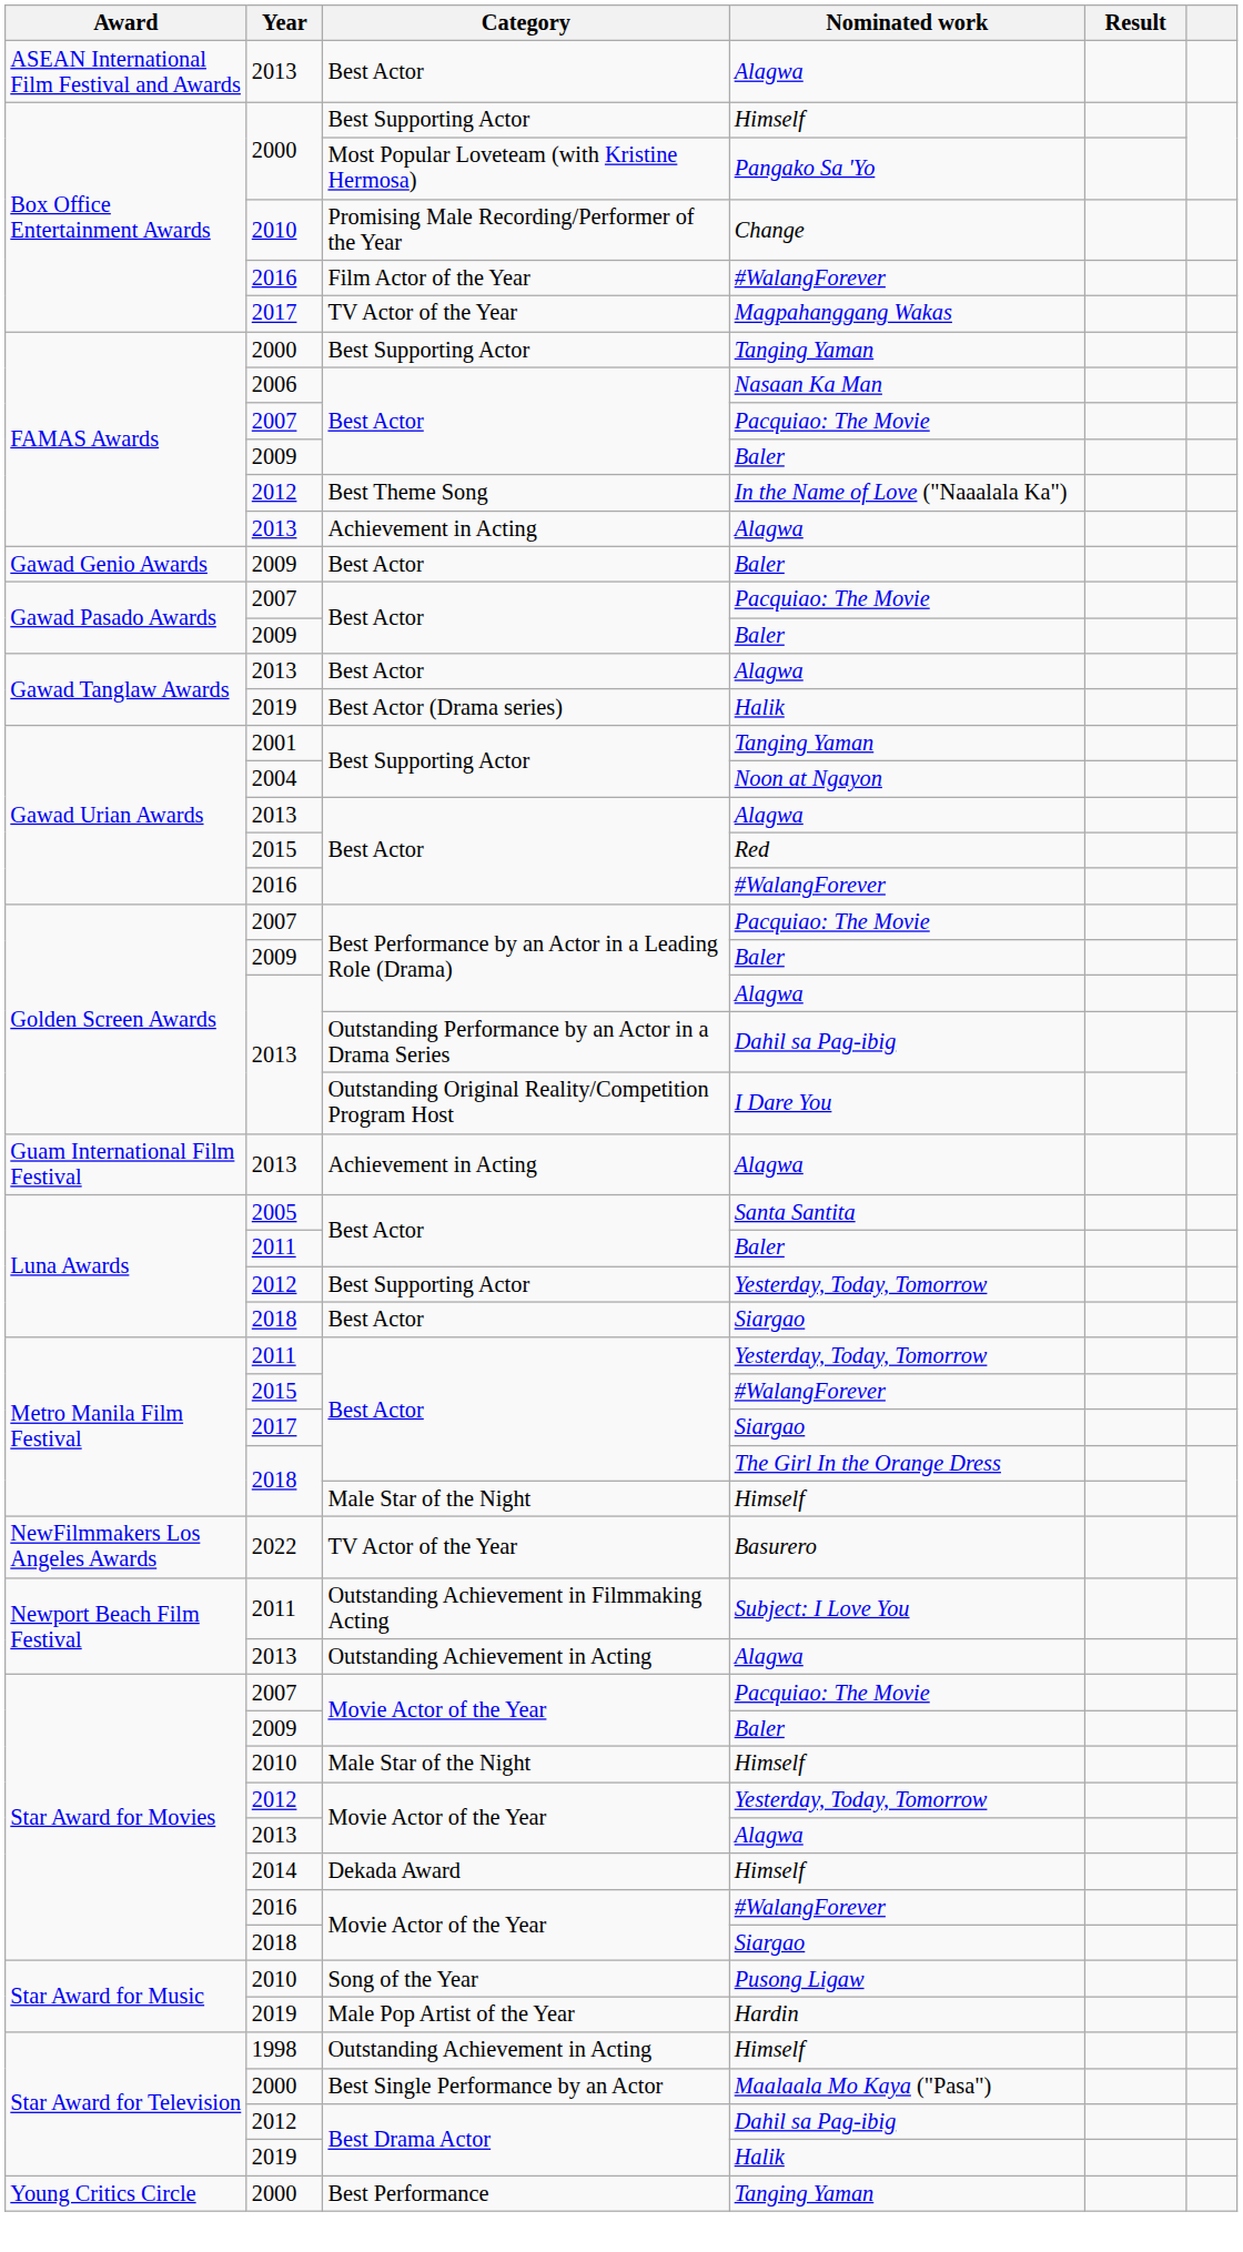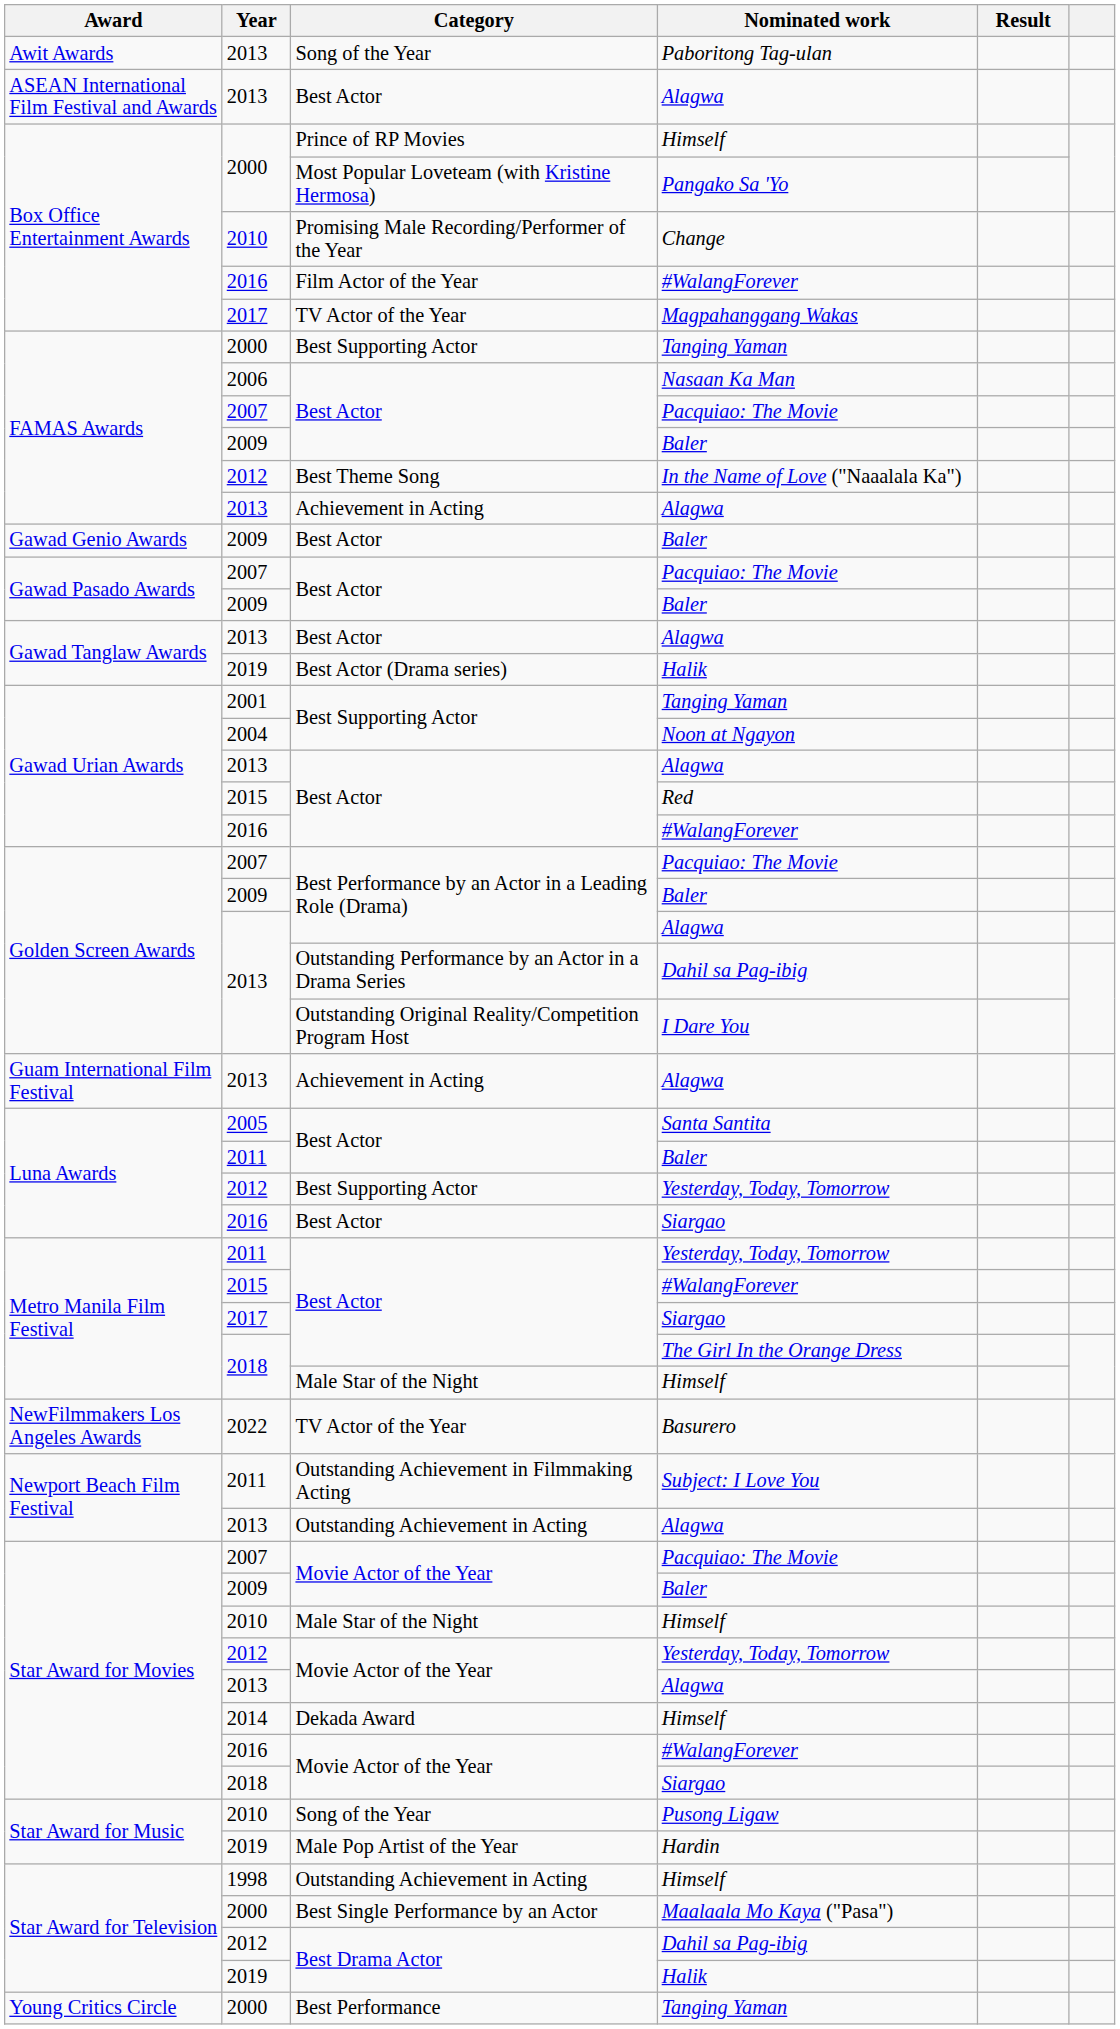+ row: Awit Awards | 2013 | Song of the Year | Paboritong Tag-ulan
Box Office Entertainment Awards / Himself | Category: Best Supporting Actor -> Prince of RP Movies
Luna Awards / Siargao | Year: 2018 -> 2016
